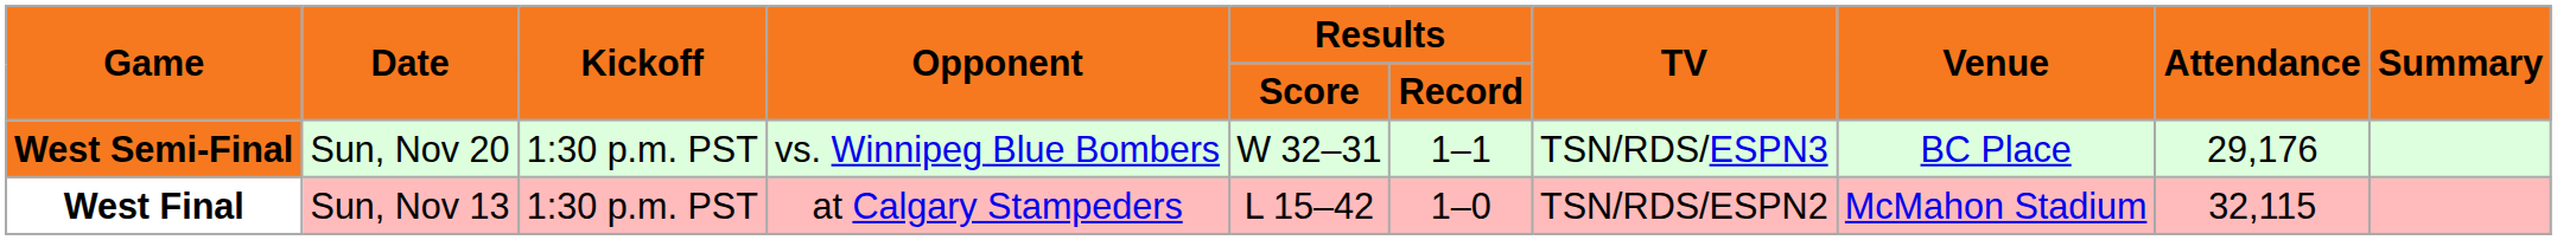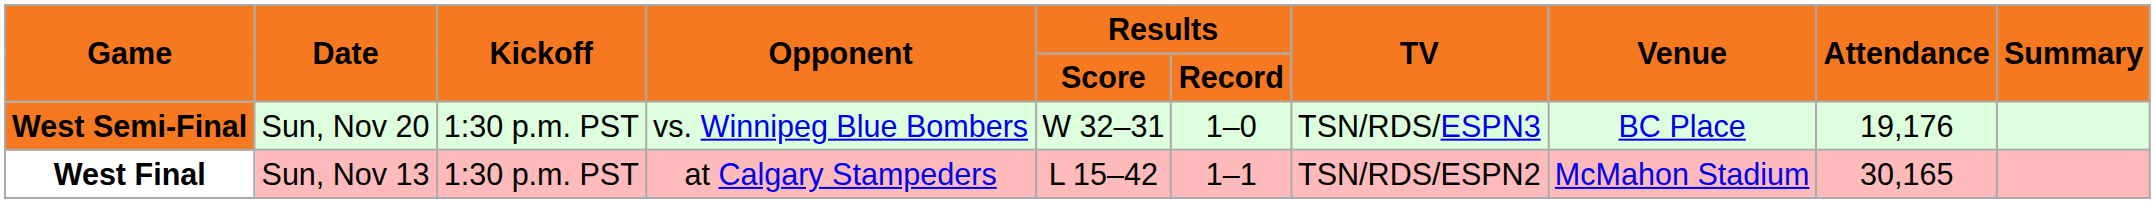West Semi-Final | Results / Record: 1–1 -> 1–0
West Semi-Final | Attendance: 29,176 -> 19,176
West Final | Results / Record: 1–0 -> 1–1
West Final | Attendance: 32,115 -> 30,165
